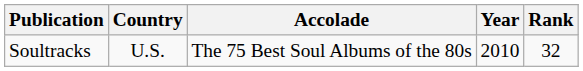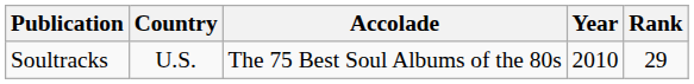Soultracks | Rank: 32 -> 29
